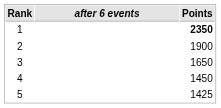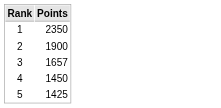- column: after 6 events
1 | Points: bold -> normal
3 | Points: 1650 -> 1657
